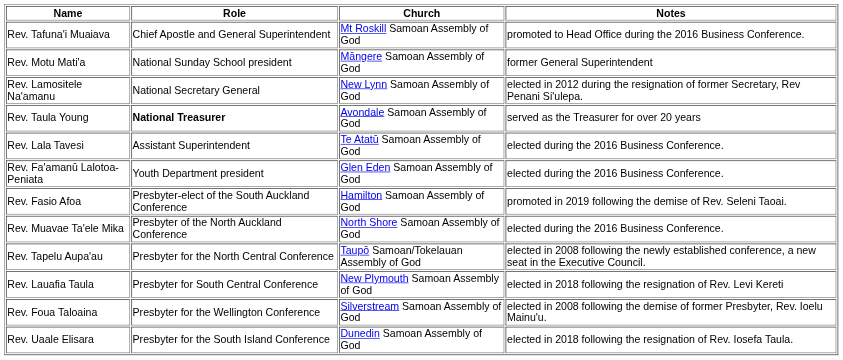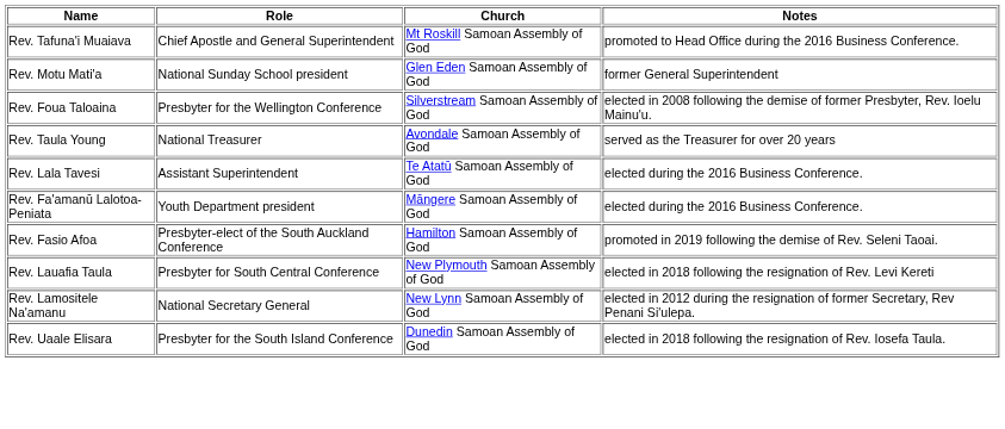Rev. Motu Mati'a | Church: Māngere Samoan Assembly of God -> Glen Eden Samoan Assembly of God
rows swapped: Rev. Lamositele Na'amanu <-> Rev. Foua Taloaina
Rev. Taula Young | Role: bold -> normal
Rev. Fa'amanū Lalotoa-Peniata | Church: Glen Eden Samoan Assembly of God -> Māngere Samoan Assembly of God
- row: Rev. Muavae Ta'ele Mika | Presbyter of the North Auckland Conference | North Shore Samoan Assembly of God | elected during the 2016 Business Conference.
- row: Rev. Tapelu Aupa'au | Presbyter for the North Central Conference | Taupō Samoan/Tokelauan Assembly of God | elected in 2008 following the newly established conference, a new seat in the Executive Council.
